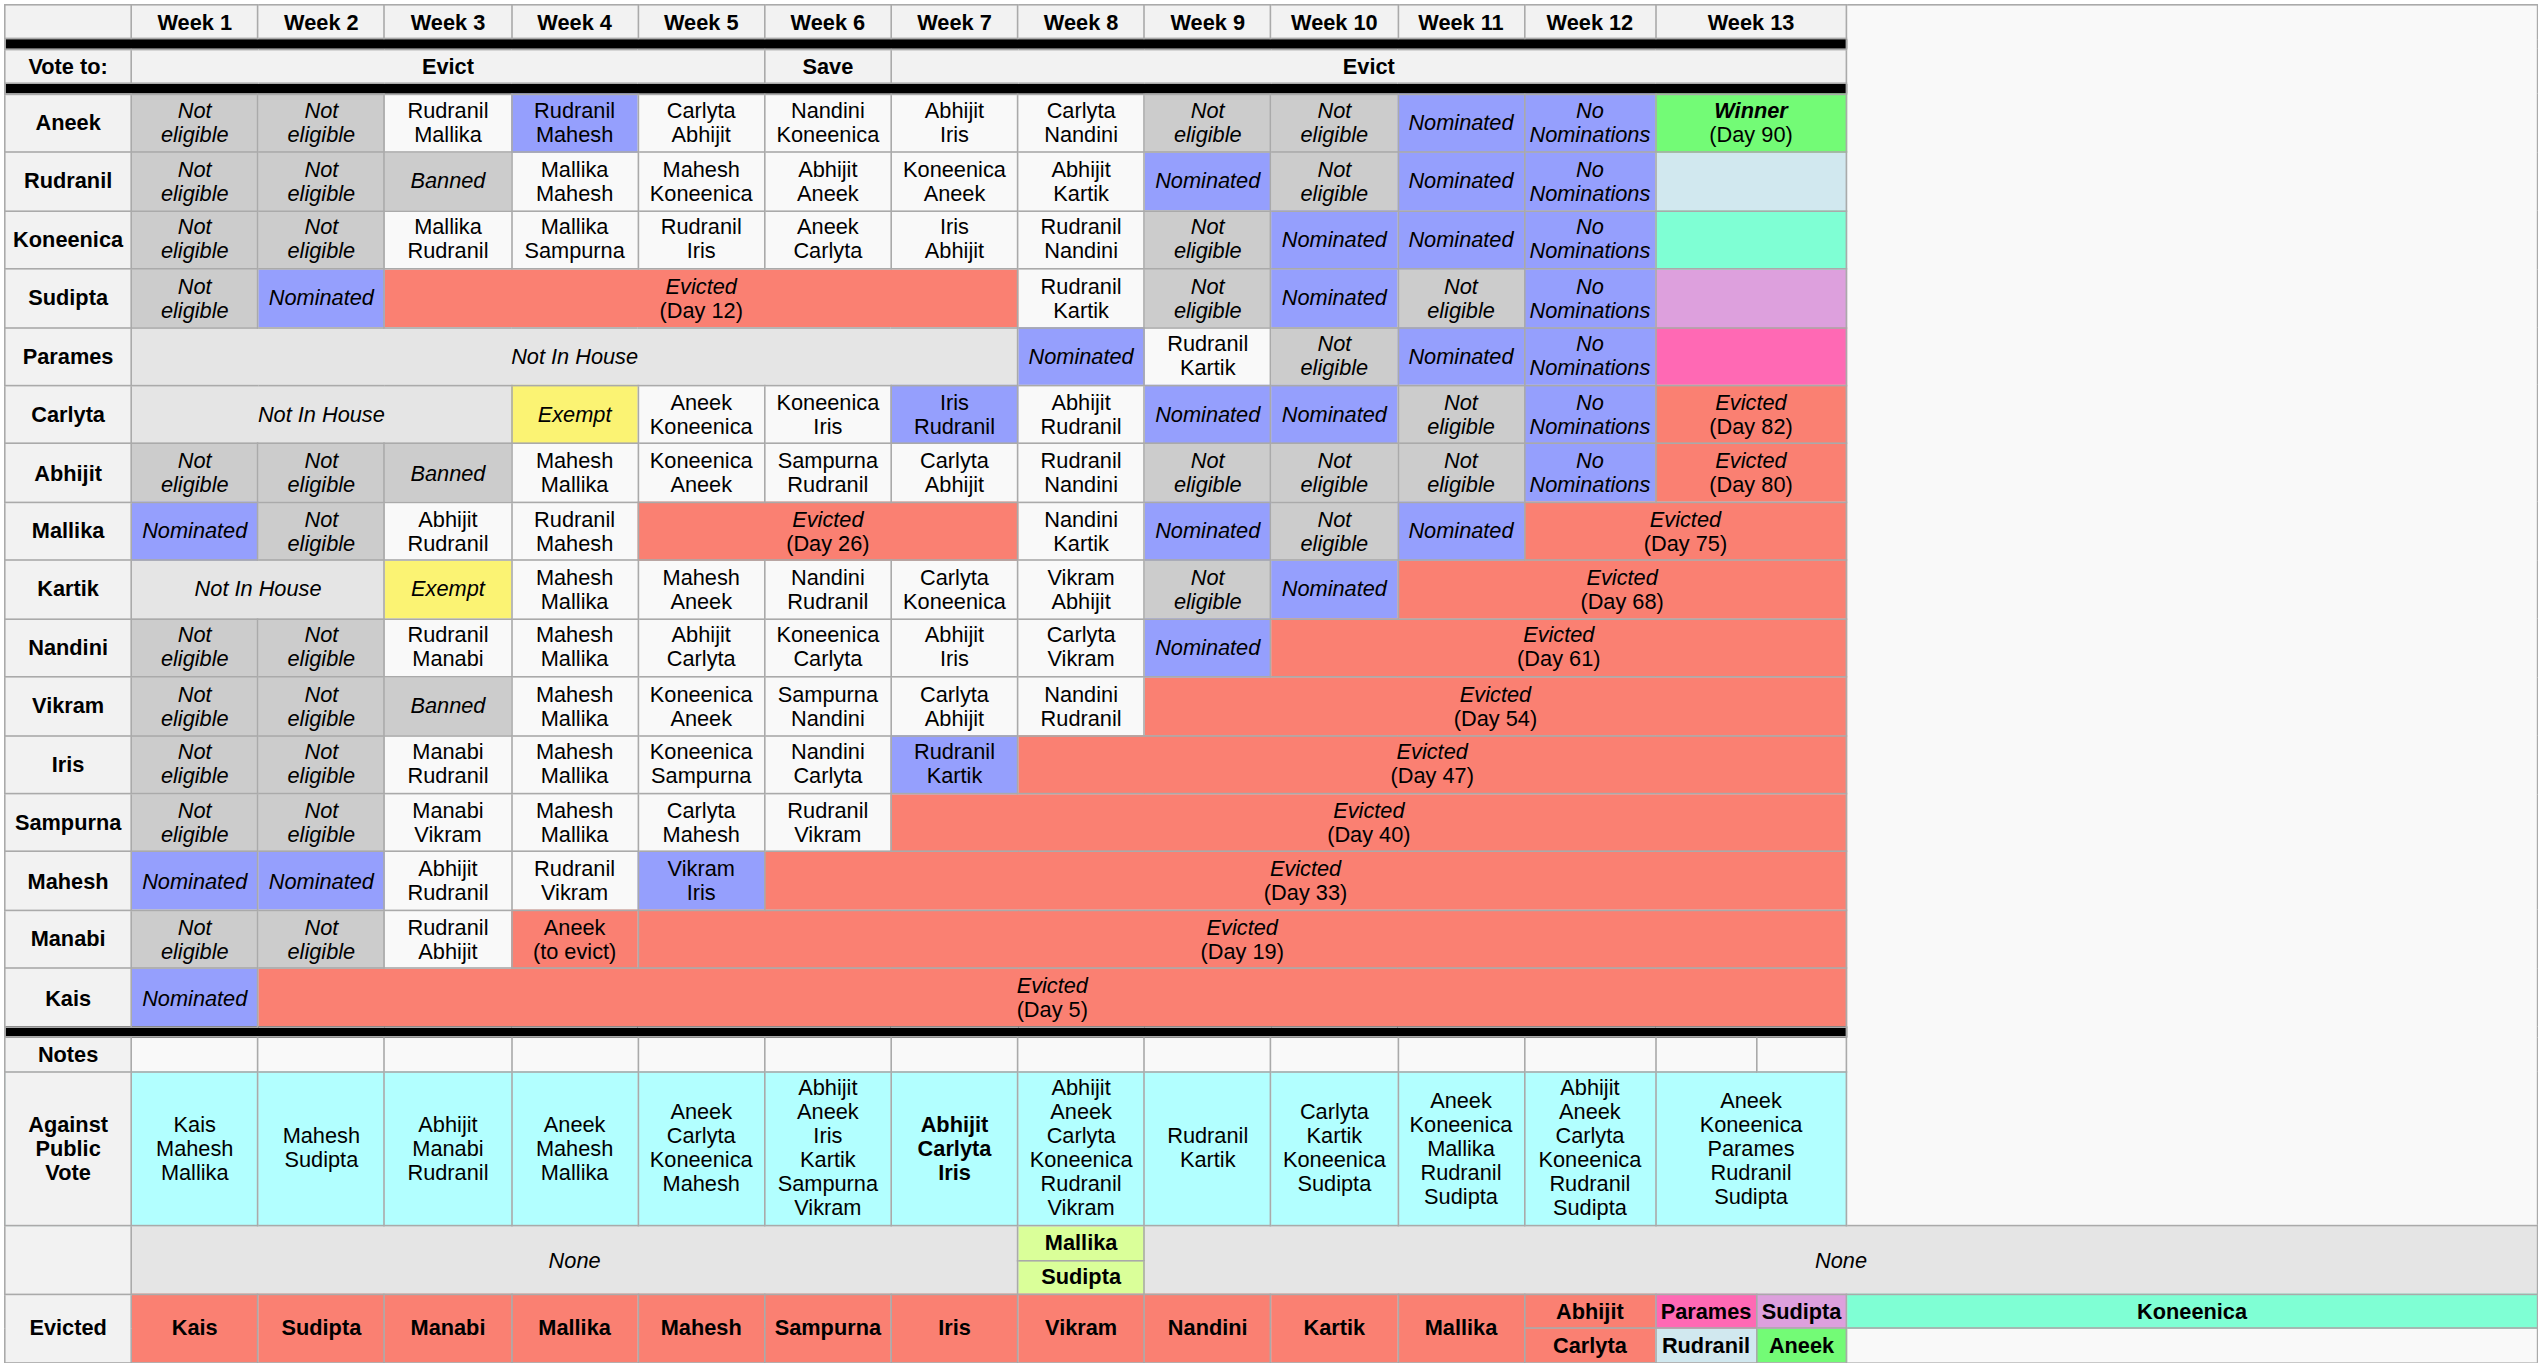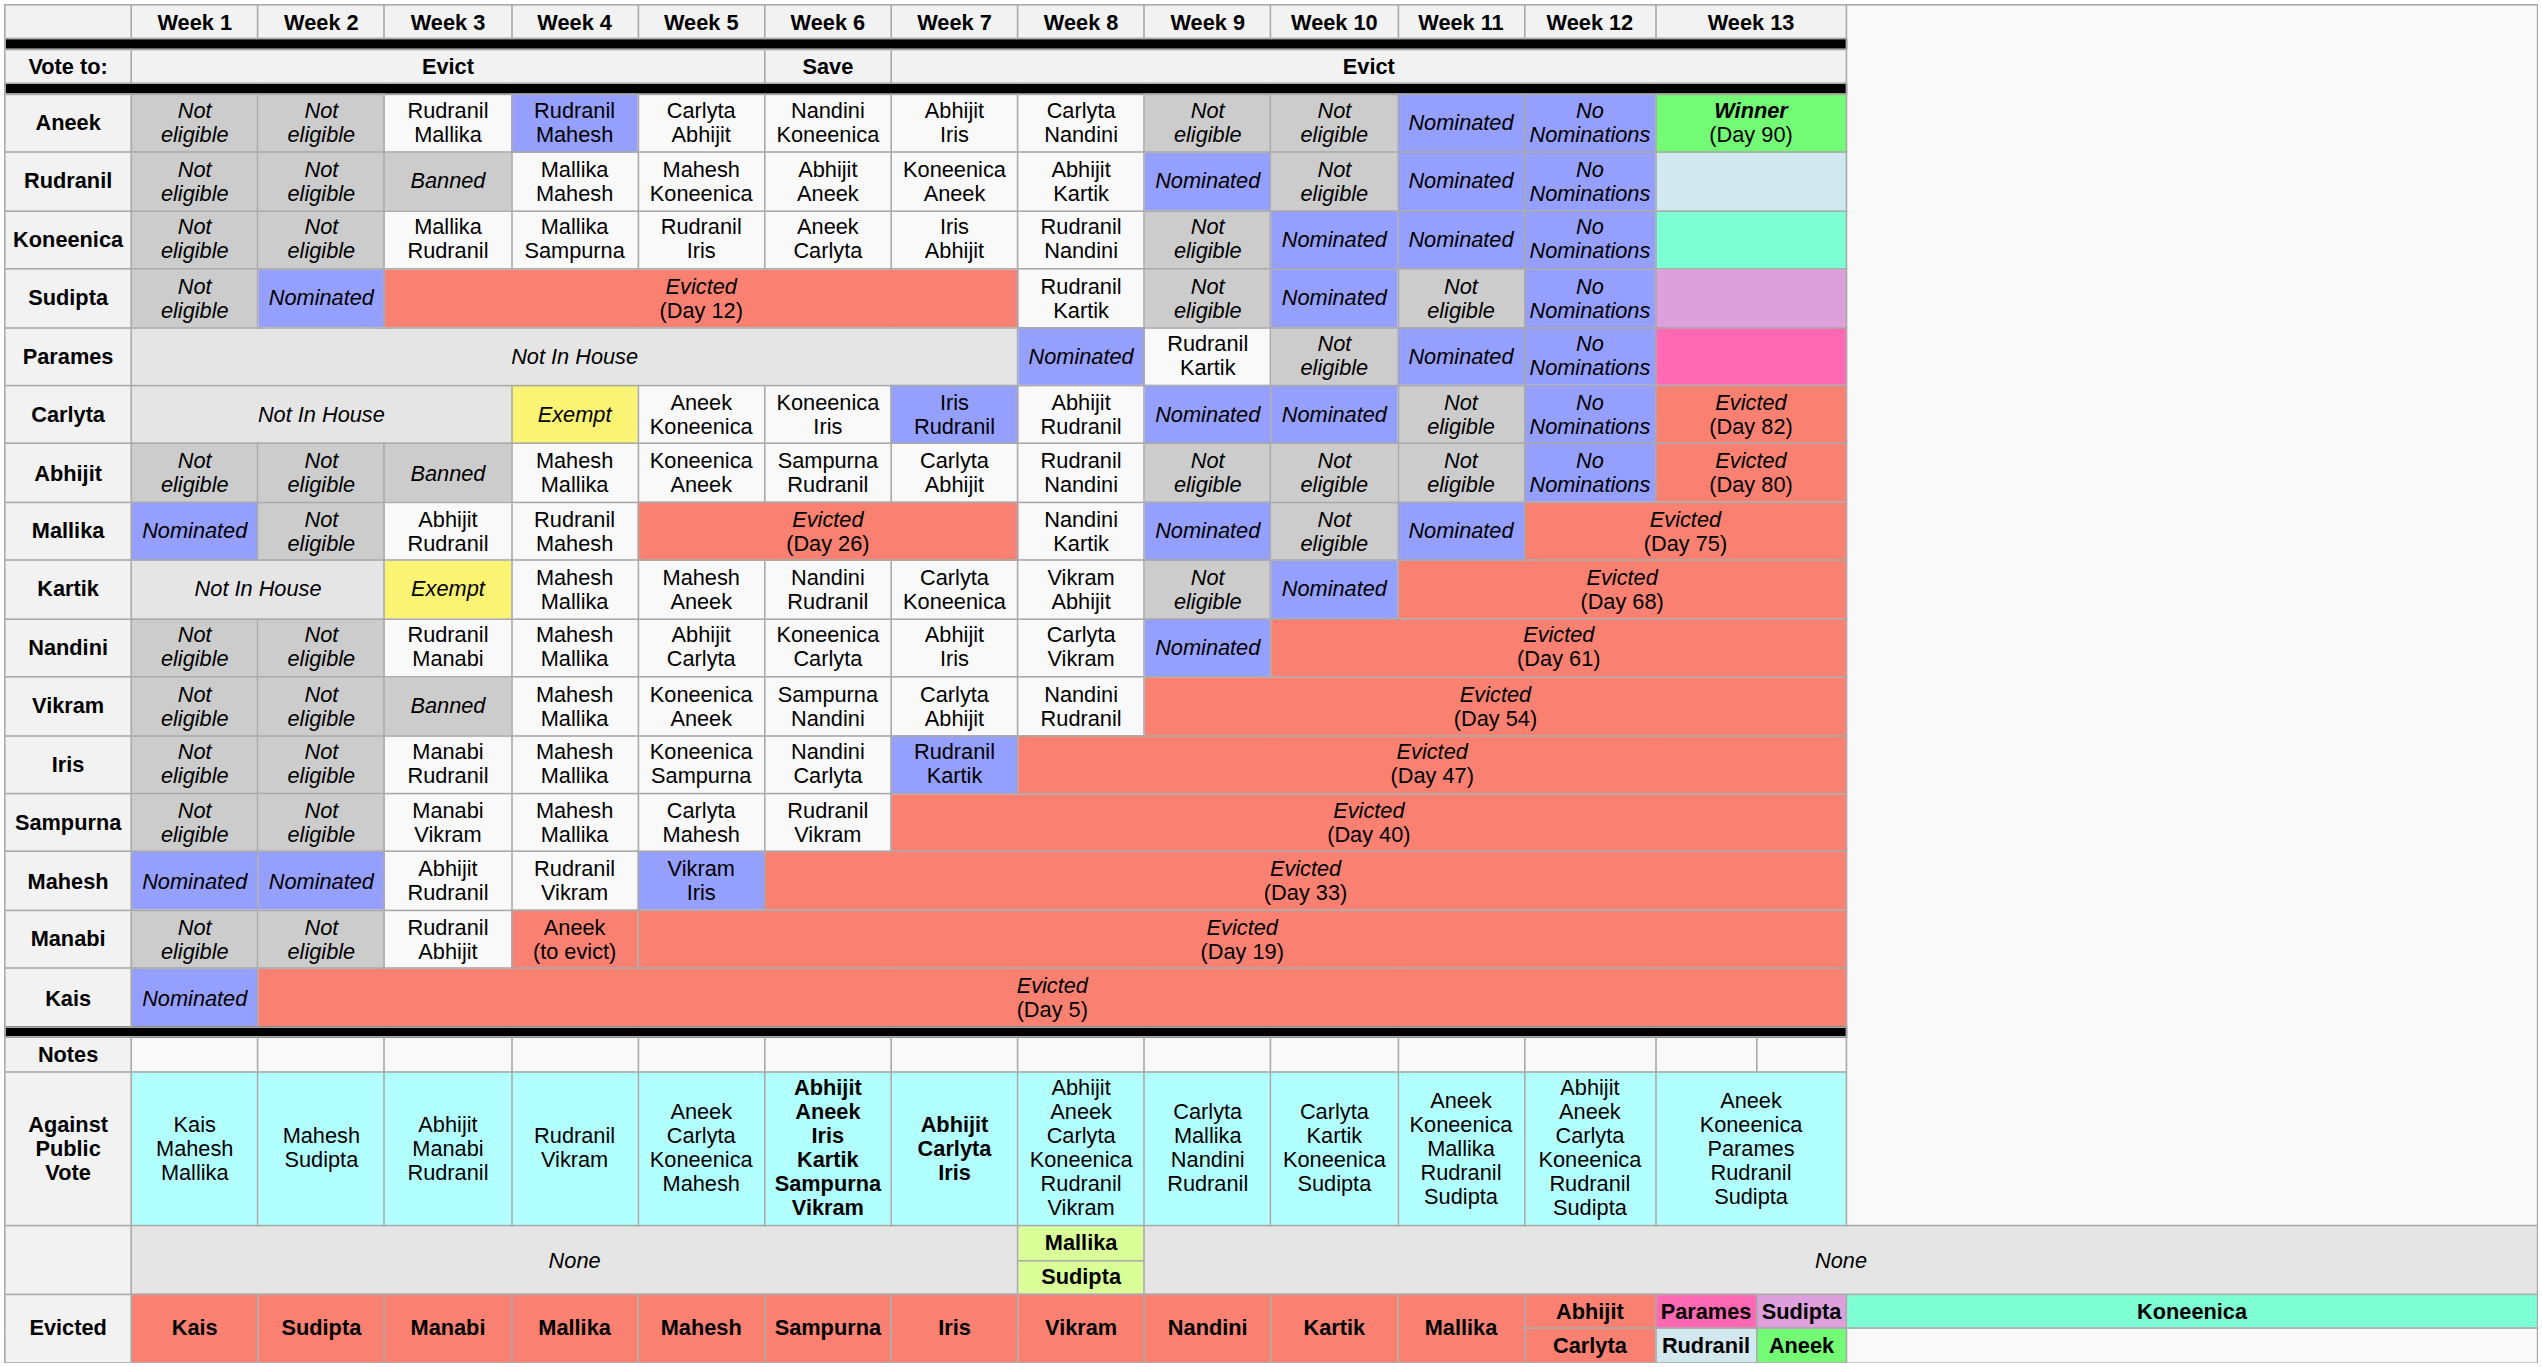Against Public Vote | Week 4: Aneek Mahesh Mallika -> Rudranil Vikram
Against Public Vote | Week 6: normal -> bold
Against Public Vote | Week 9: Rudranil Kartik -> Carlyta Mallika Nandini Rudranil
